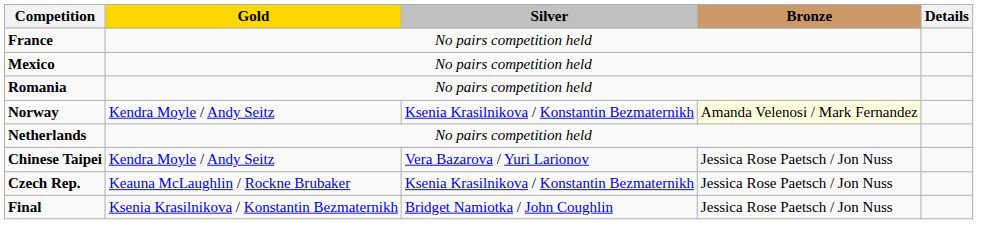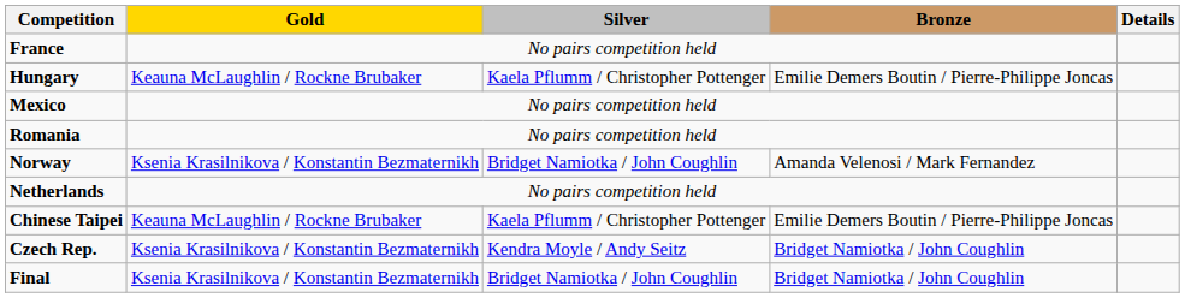+ row: Hungary | Keauna McLaughlin / Rockne Brubaker | Kaela Pflumm / Christopher Pottenger | Emilie Demers Boutin / Pierre-Philippe Joncas
Norway | Gold: Kendra Moyle / Andy Seitz -> Ksenia Krasilnikova / Konstantin Bezmaternikh
Norway | Silver: Ksenia Krasilnikova / Konstantin Bezmaternikh -> Bridget Namiotka / John Coughlin
Norway | Bronze: lightyellow background -> no background
Chinese Taipei | Gold: Kendra Moyle / Andy Seitz -> Keauna McLaughlin / Rockne Brubaker
Chinese Taipei | Silver: Vera Bazarova / Yuri Larionov -> Kaela Pflumm / Christopher Pottenger
Chinese Taipei | Bronze: Jessica Rose Paetsch / Jon Nuss -> Emilie Demers Boutin / Pierre-Philippe Joncas
Czech Rep. | Gold: Keauna McLaughlin / Rockne Brubaker -> Ksenia Krasilnikova / Konstantin Bezmaternikh
Czech Rep. | Silver: Ksenia Krasilnikova / Konstantin Bezmaternikh -> Kendra Moyle / Andy Seitz
Czech Rep. | Bronze: Jessica Rose Paetsch / Jon Nuss -> Bridget Namiotka / John Coughlin
Final | Bronze: Jessica Rose Paetsch / Jon Nuss -> Bridget Namiotka / John Coughlin
